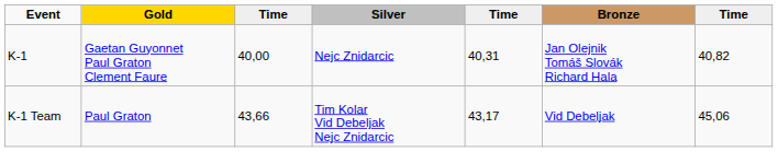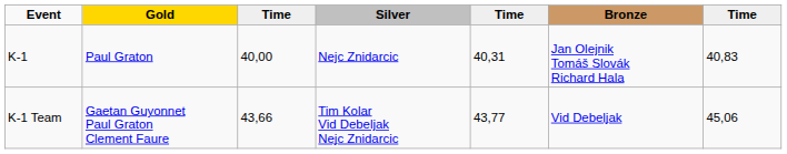K-1 | Gold: Gaetan Guyonnet Paul Graton Clement Faure -> Paul Graton
K-1 | column 7: 40,82 -> 40,83
K-1 Team | Gold: Paul Graton -> Gaetan Guyonnet Paul Graton Clement Faure
K-1 Team | column 5: 43,17 -> 43,77
